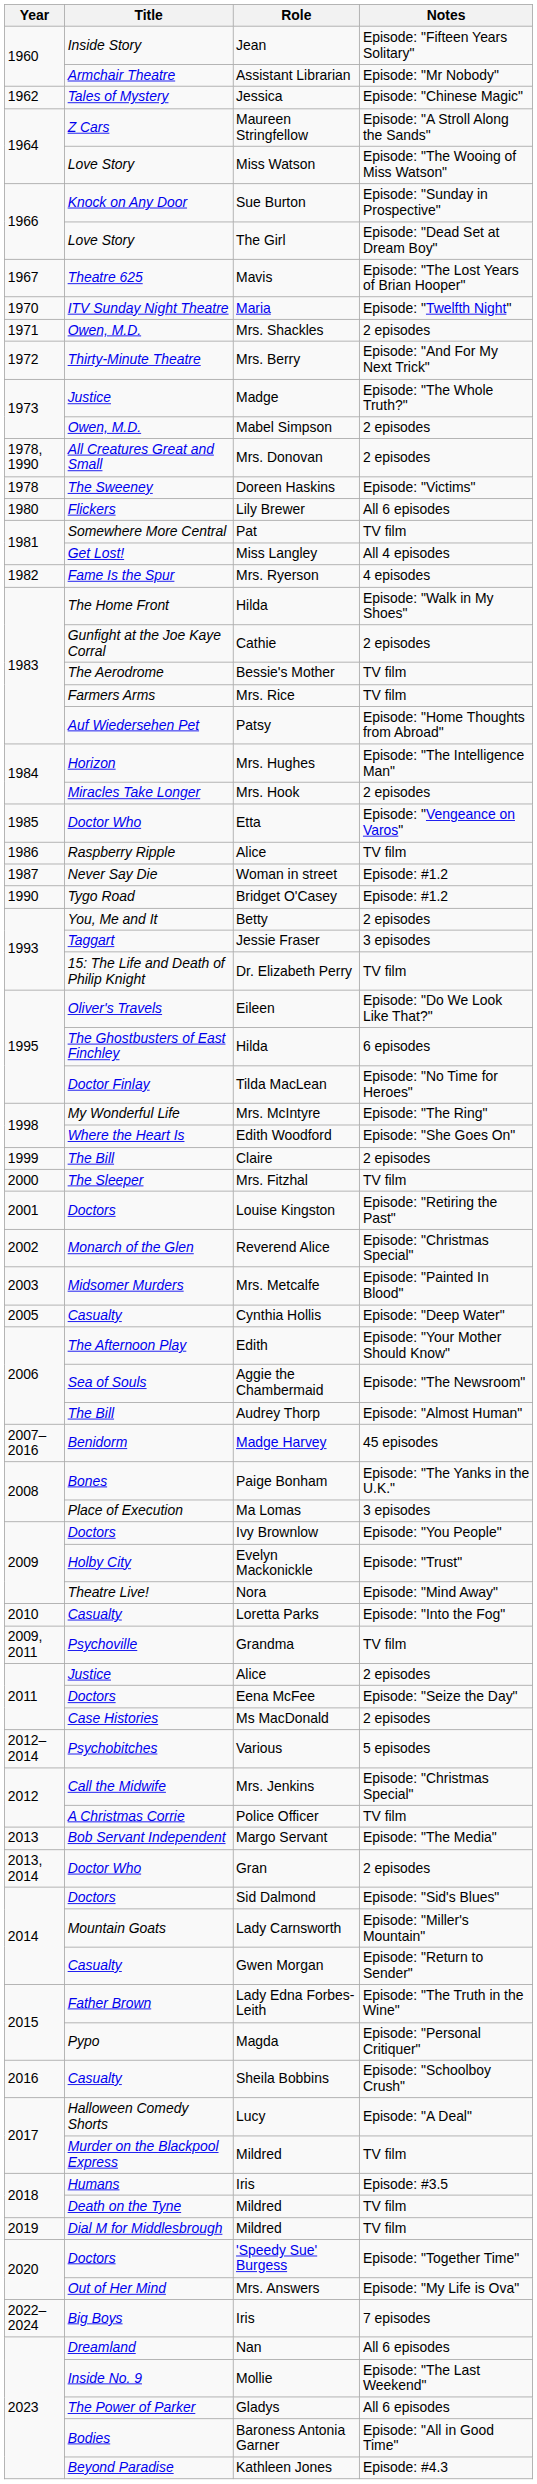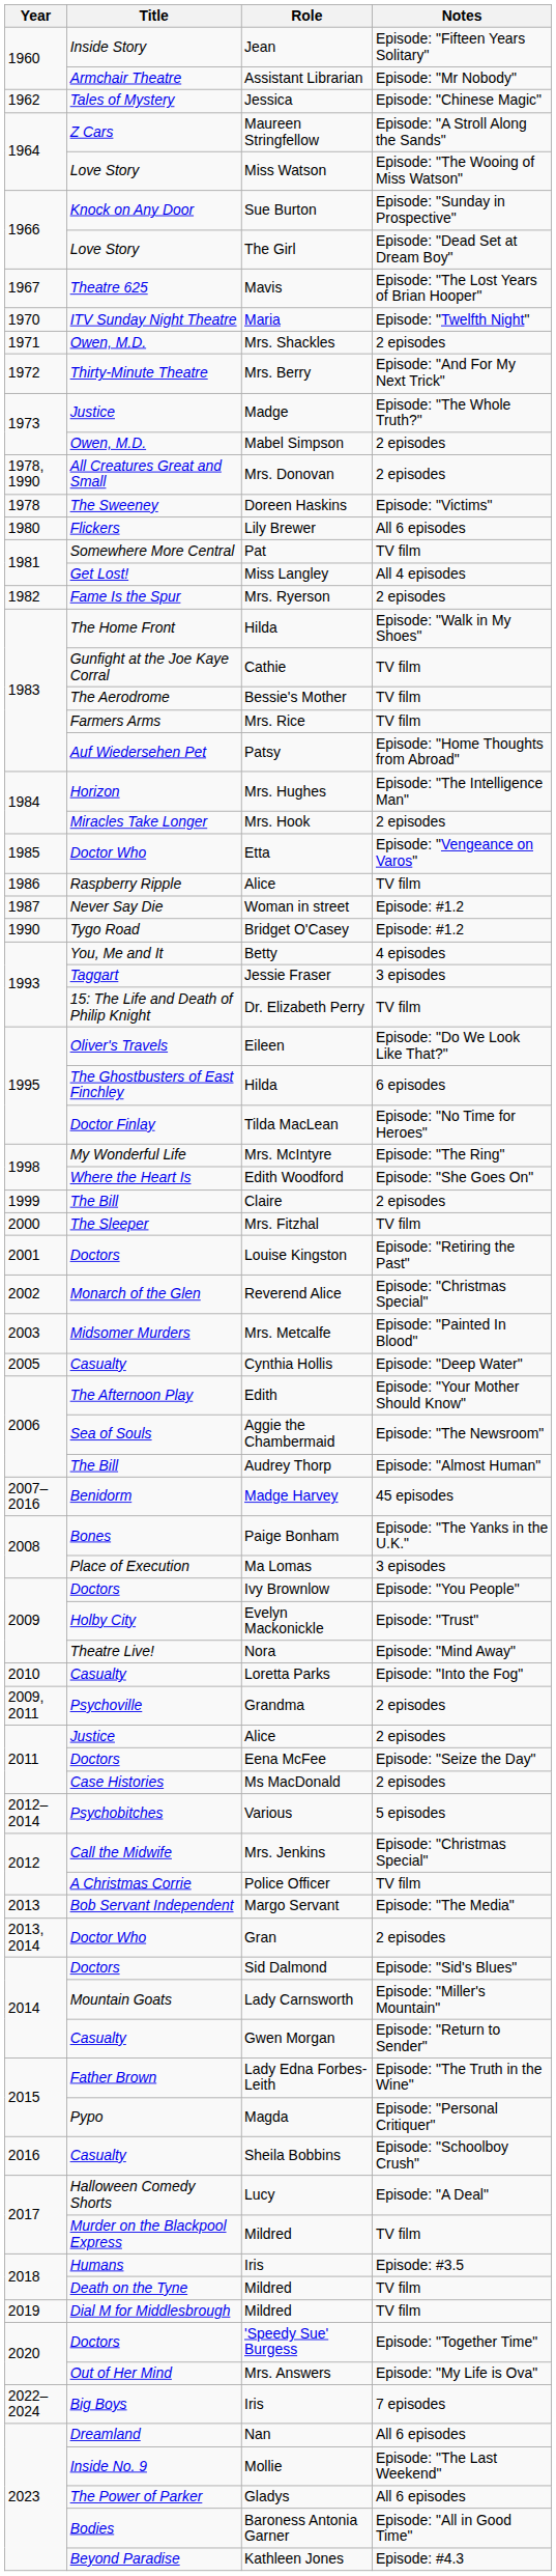Mrs. Ryerson | Notes: 4 episodes -> 2 episodes
Cathie | Notes: 2 episodes -> TV film
Betty | Notes: 2 episodes -> 4 episodes
Grandma | Notes: TV film -> 2 episodes
